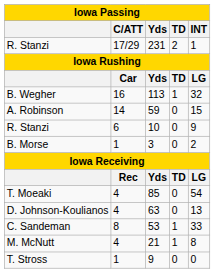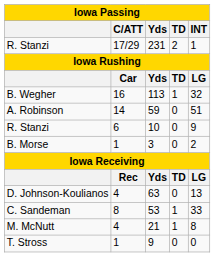A. Robinson | INT: 15 -> 51
- row: T. Moeaki | 4 | 85 | 0 | 54
